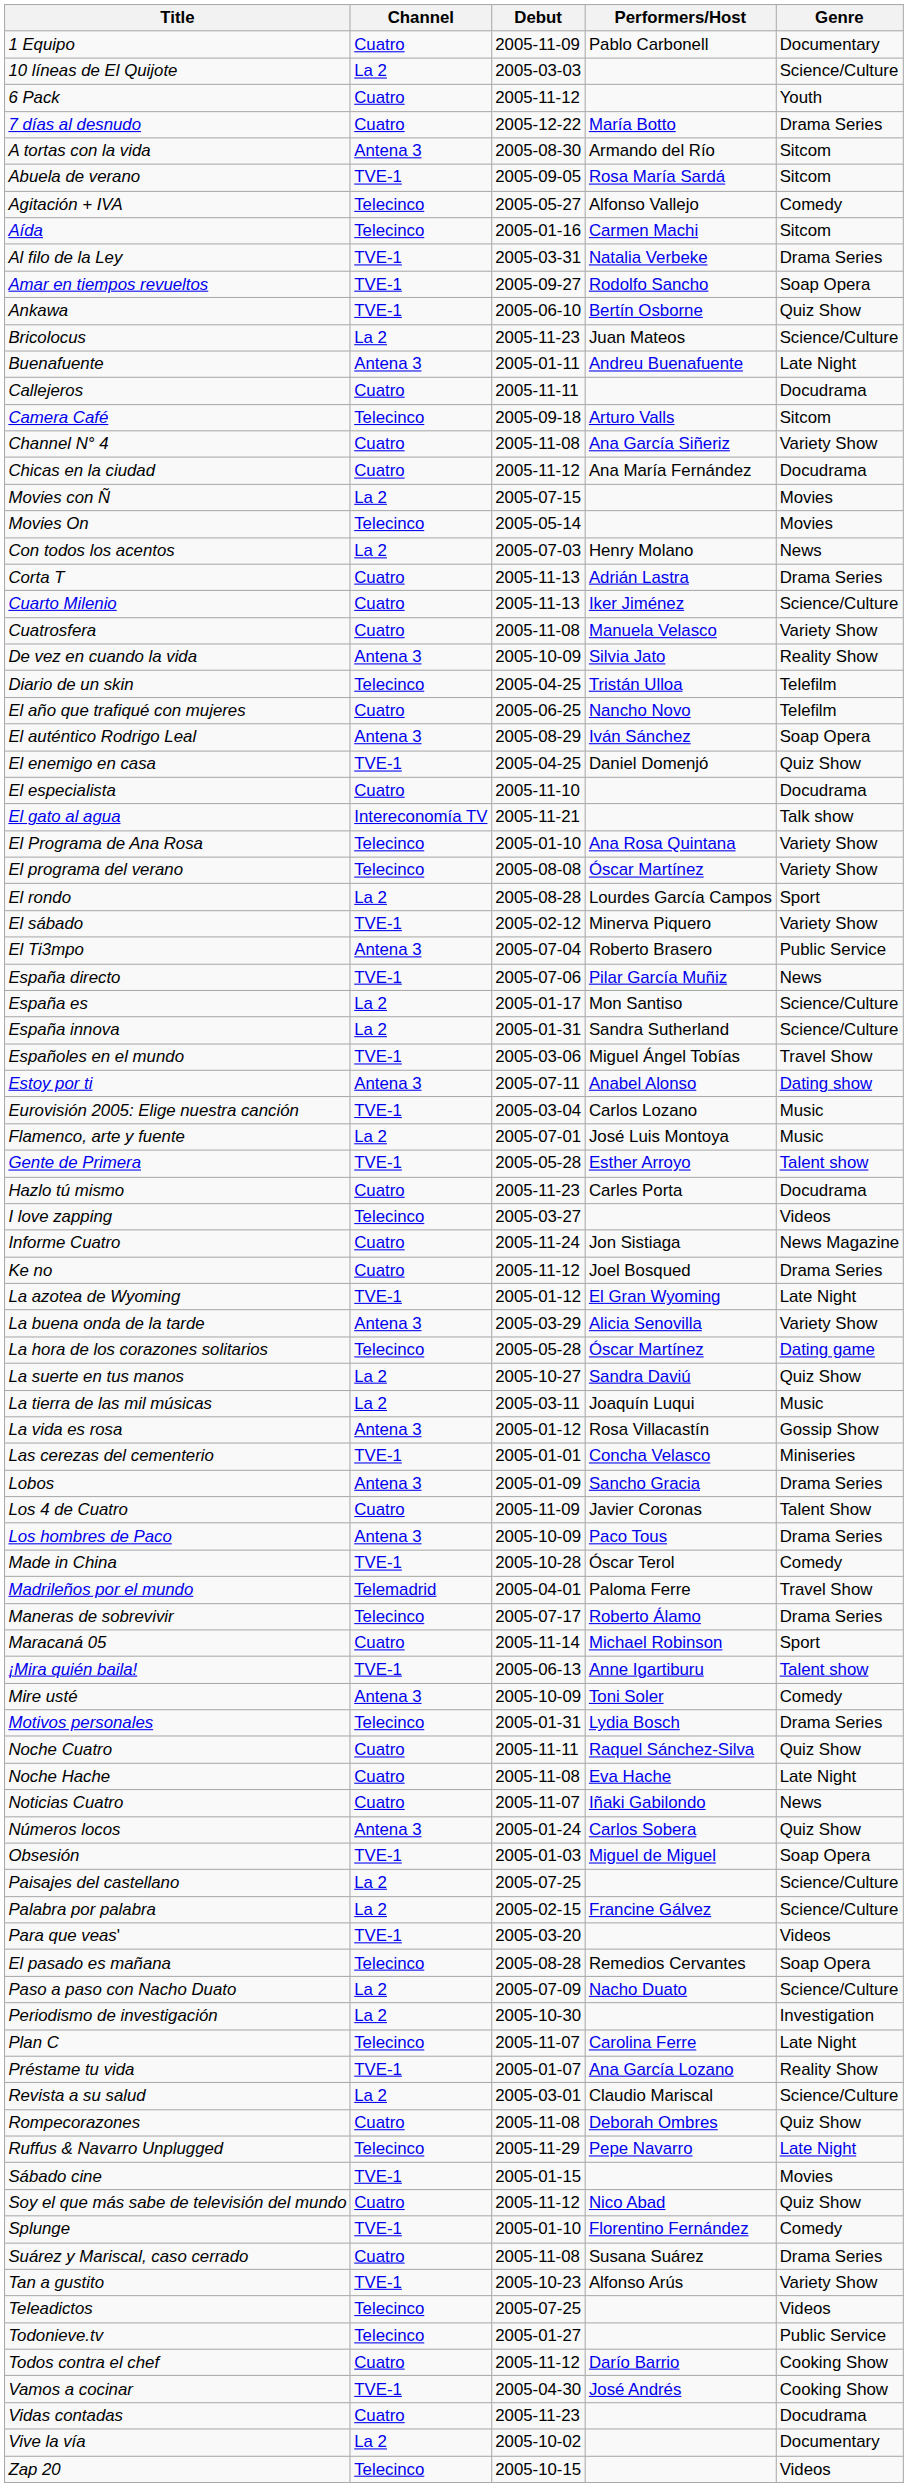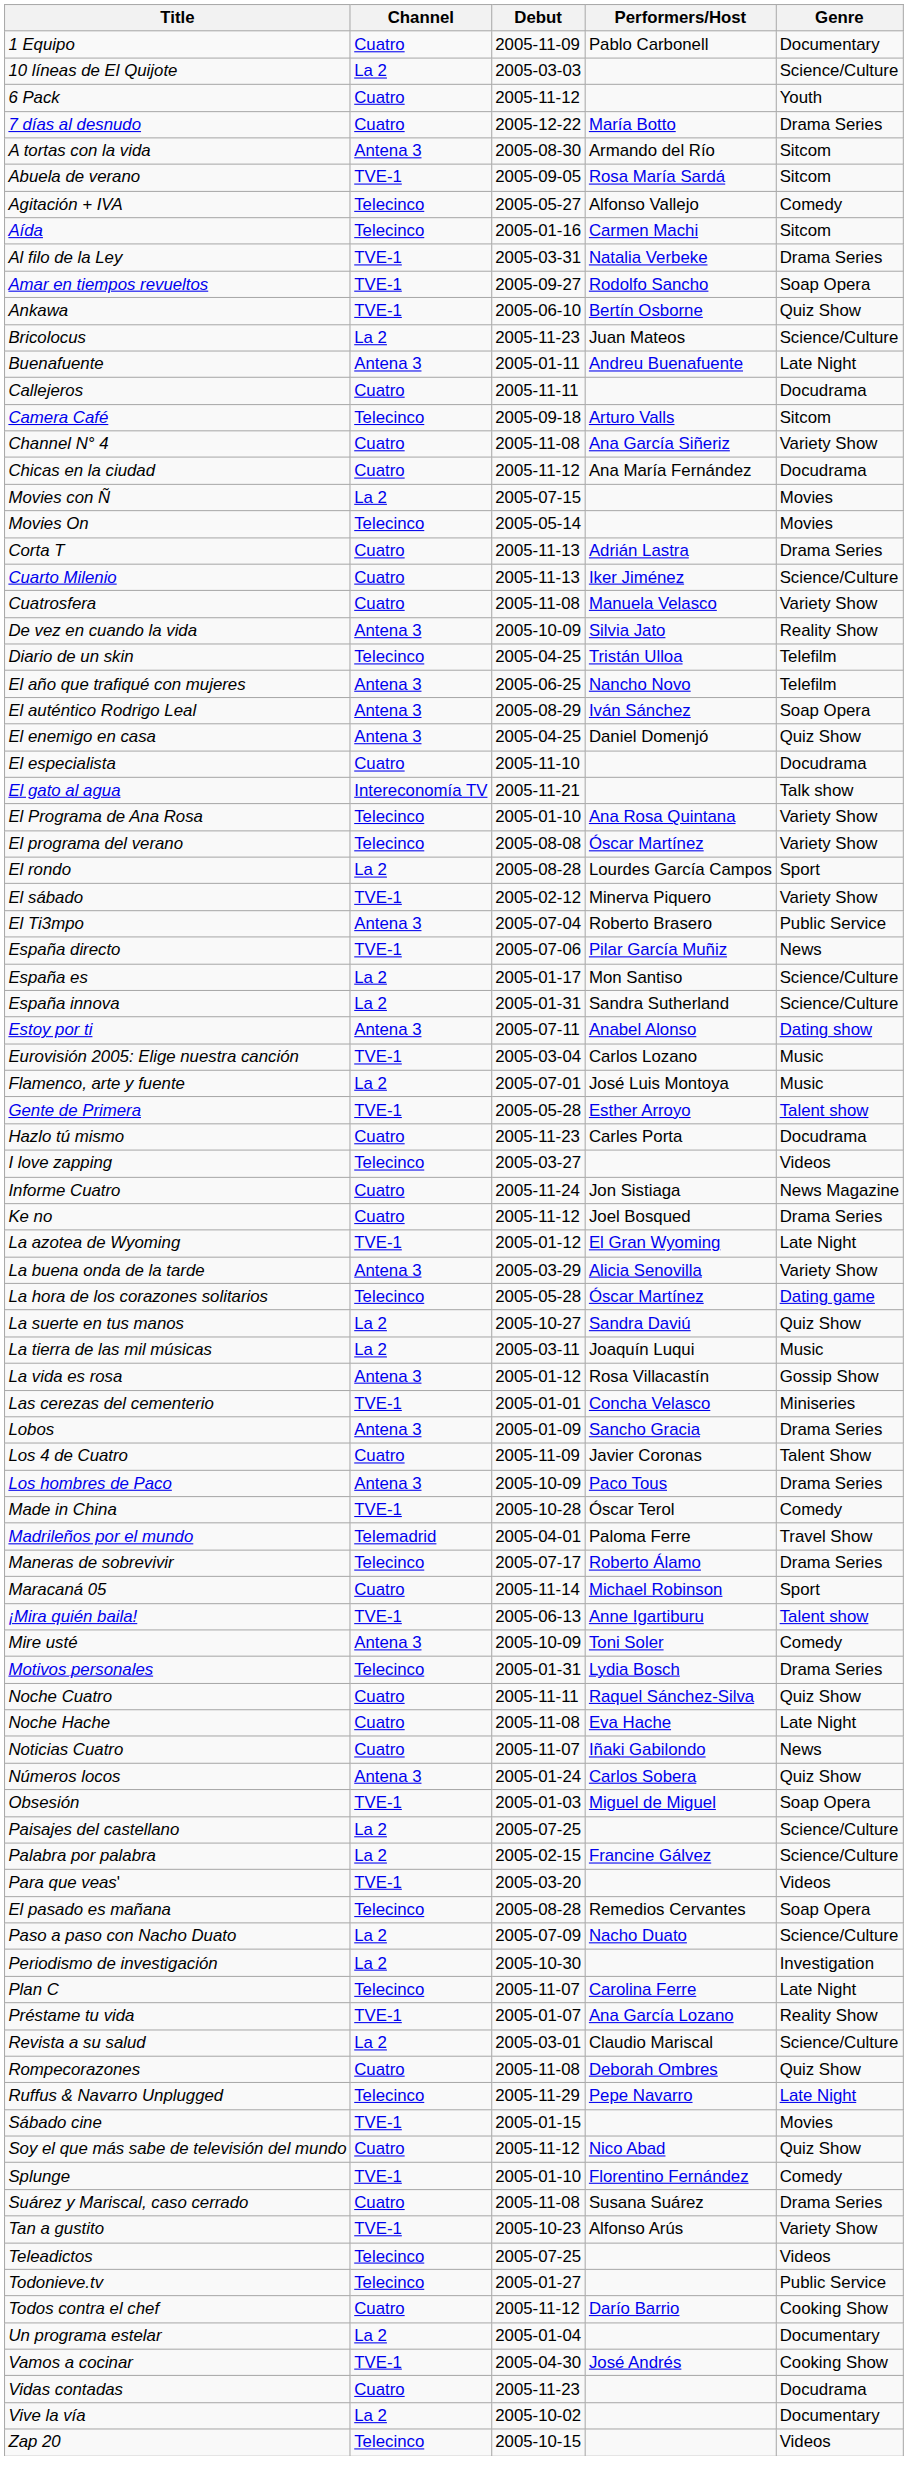- row: Con todos los acentos | La 2 | 2005-07-03 | Henry Molano | News
El año que trafiqué con mujeres | Channel: Cuatro -> Antena 3
El enemigo en casa | Channel: TVE-1 -> Antena 3
- row: Españoles en el mundo | TVE-1 | 2005-03-06 | Miguel Ángel Tobías | Travel Show
+ row: Un programa estelar | La 2 | 2005-01-04 | Documentary
